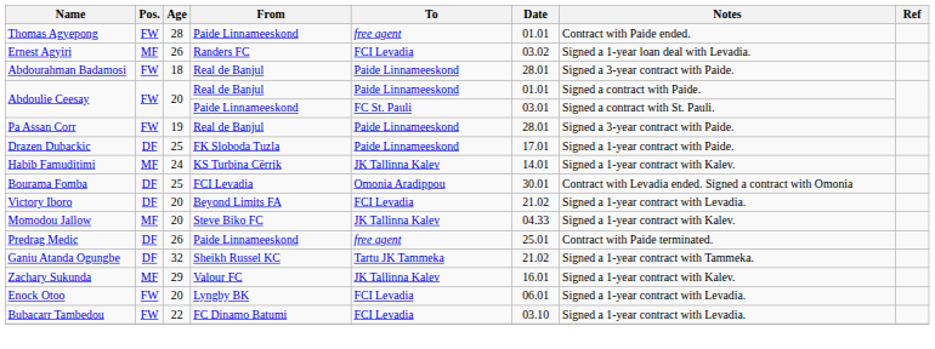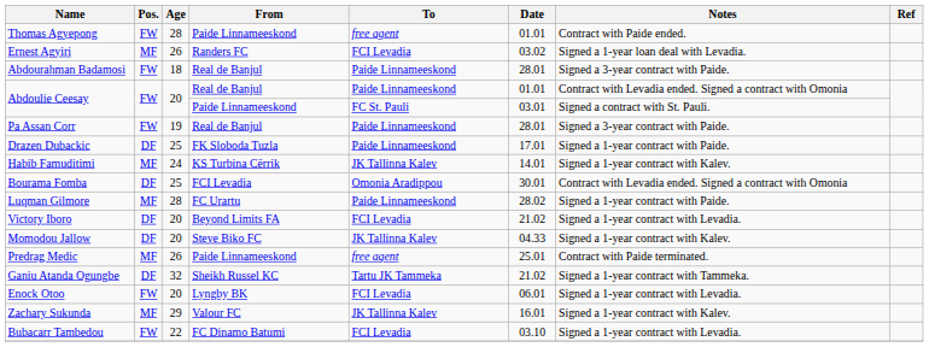Abdoulie Ceesay / Real de Banjul | Notes: Signed a contract with Paide. -> Contract with Levadia ended. Signed a contract with Omonia
+ row: Luqman Gilmore | MF | 28 | FC Urartu | Paide Linnameeskond | 28.02 | Signed a 1-year contract with Paide.
Momodou Jallow | Pos.: MF -> DF
Predrag Medic | Pos.: DF -> MF
rows swapped: Enock Otoo <-> Zachary Sukunda
